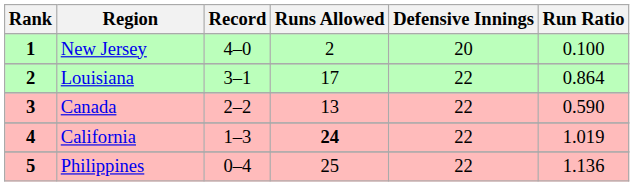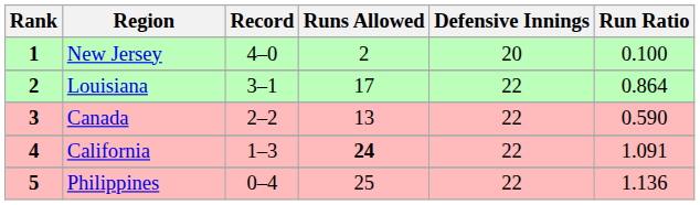California | Run Ratio: 1.019 -> 1.091
